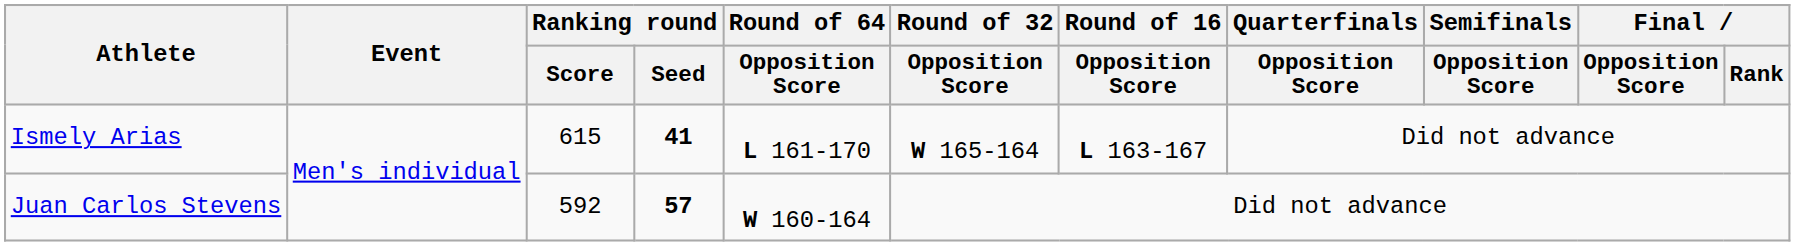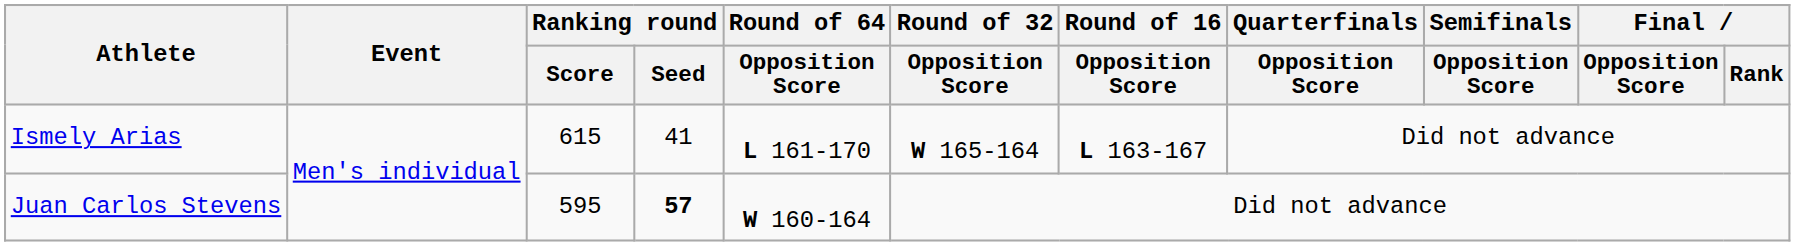Ismely Arias | Ranking round / Seed: bold -> normal
Juan Carlos Stevens | Ranking round / Score: 592 -> 595
